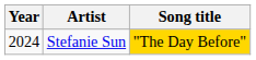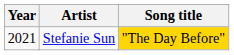Stefanie Sun | Year: 2024 -> 2021
